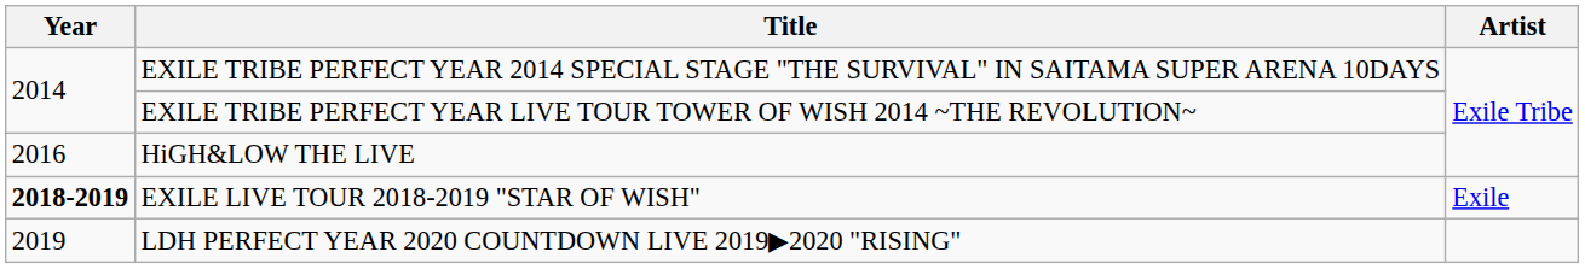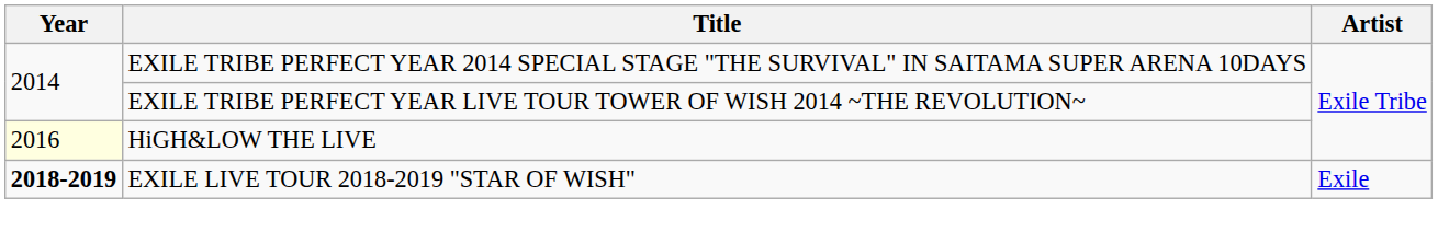HiGH&LOW THE LIVE | Year: no background -> lightyellow background
- row: 2019 | LDH PERFECT YEAR 2020 COUNTDOWN LIVE 2019▶︎2020 "RISING"
